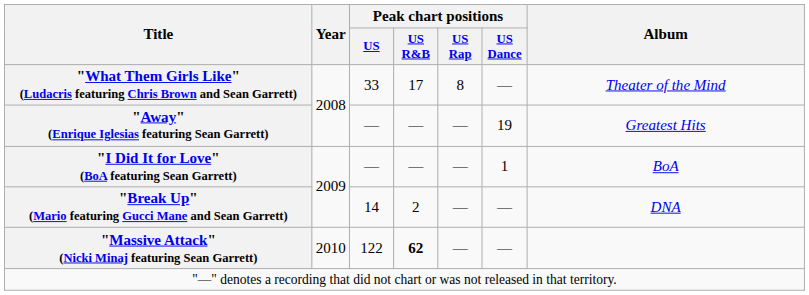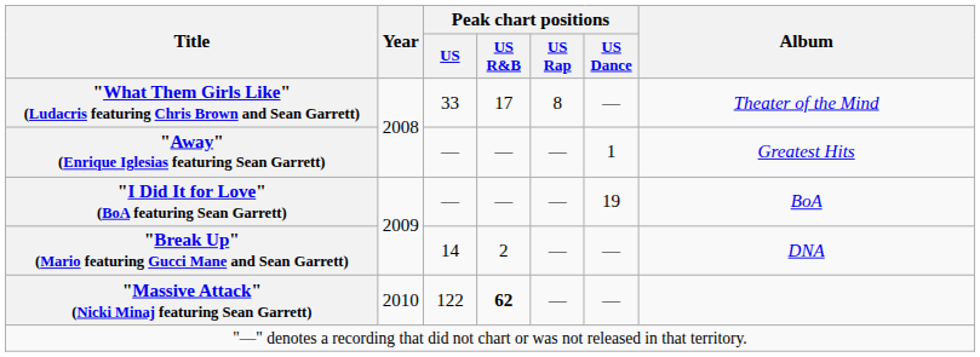"Away" (Enrique Iglesias featuring Sean Garrett) | Peak chart positions / US Dance: 19 -> 1
"I Did It for Love" (BoA featuring Sean Garrett) | Peak chart positions / US Dance: 1 -> 19
